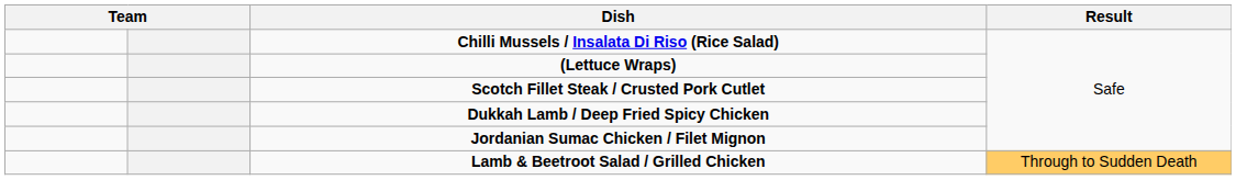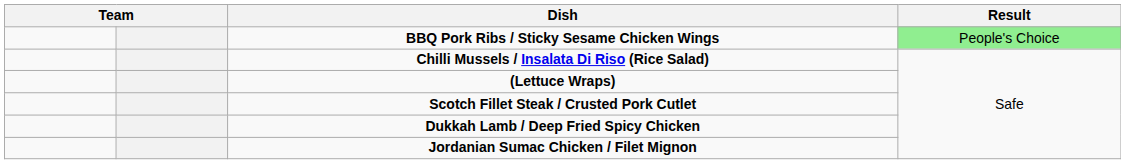+ row: BBQ Pork Ribs / Sticky Sesame Chicken Wings | People's Choice
- row: Lamb & Beetroot Salad / Grilled Chicken | Through to Sudden Death
